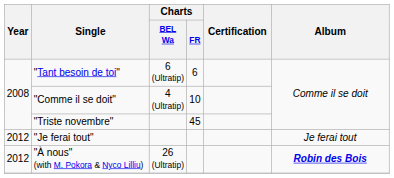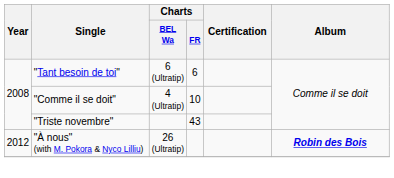"Triste novembre" | Charts / FR: 45 -> 43
- row: 2012 | "Je ferai tout" | Je ferai tout
